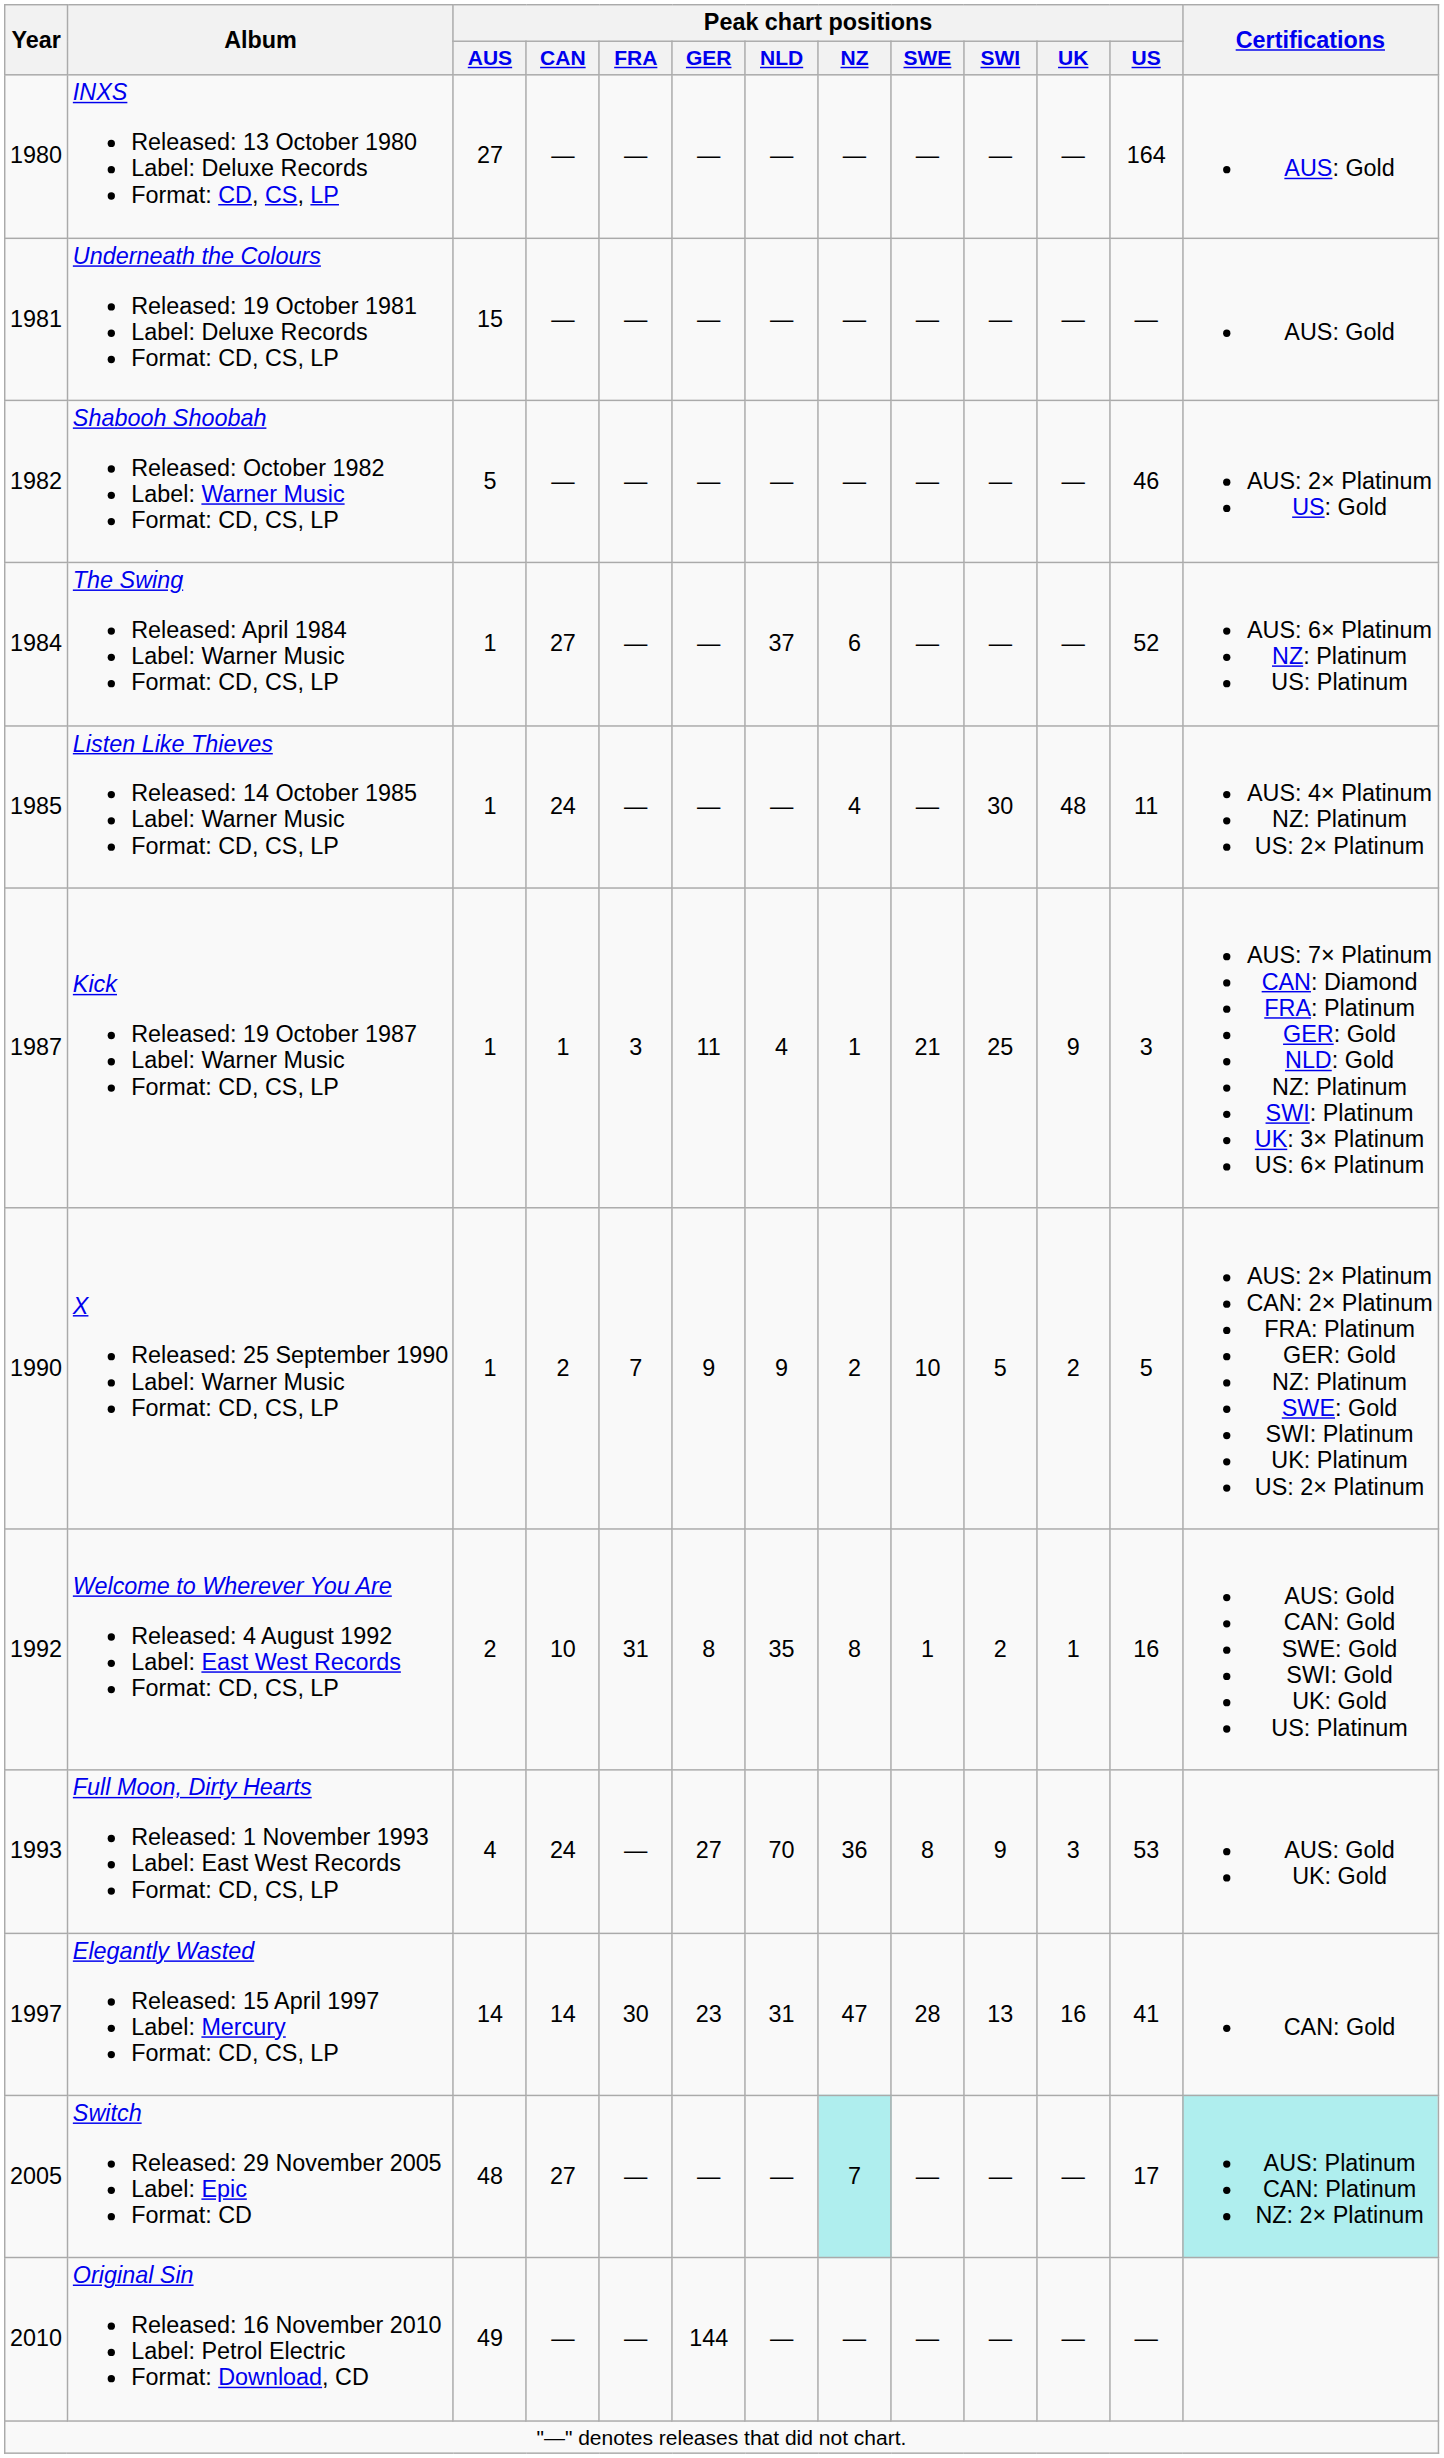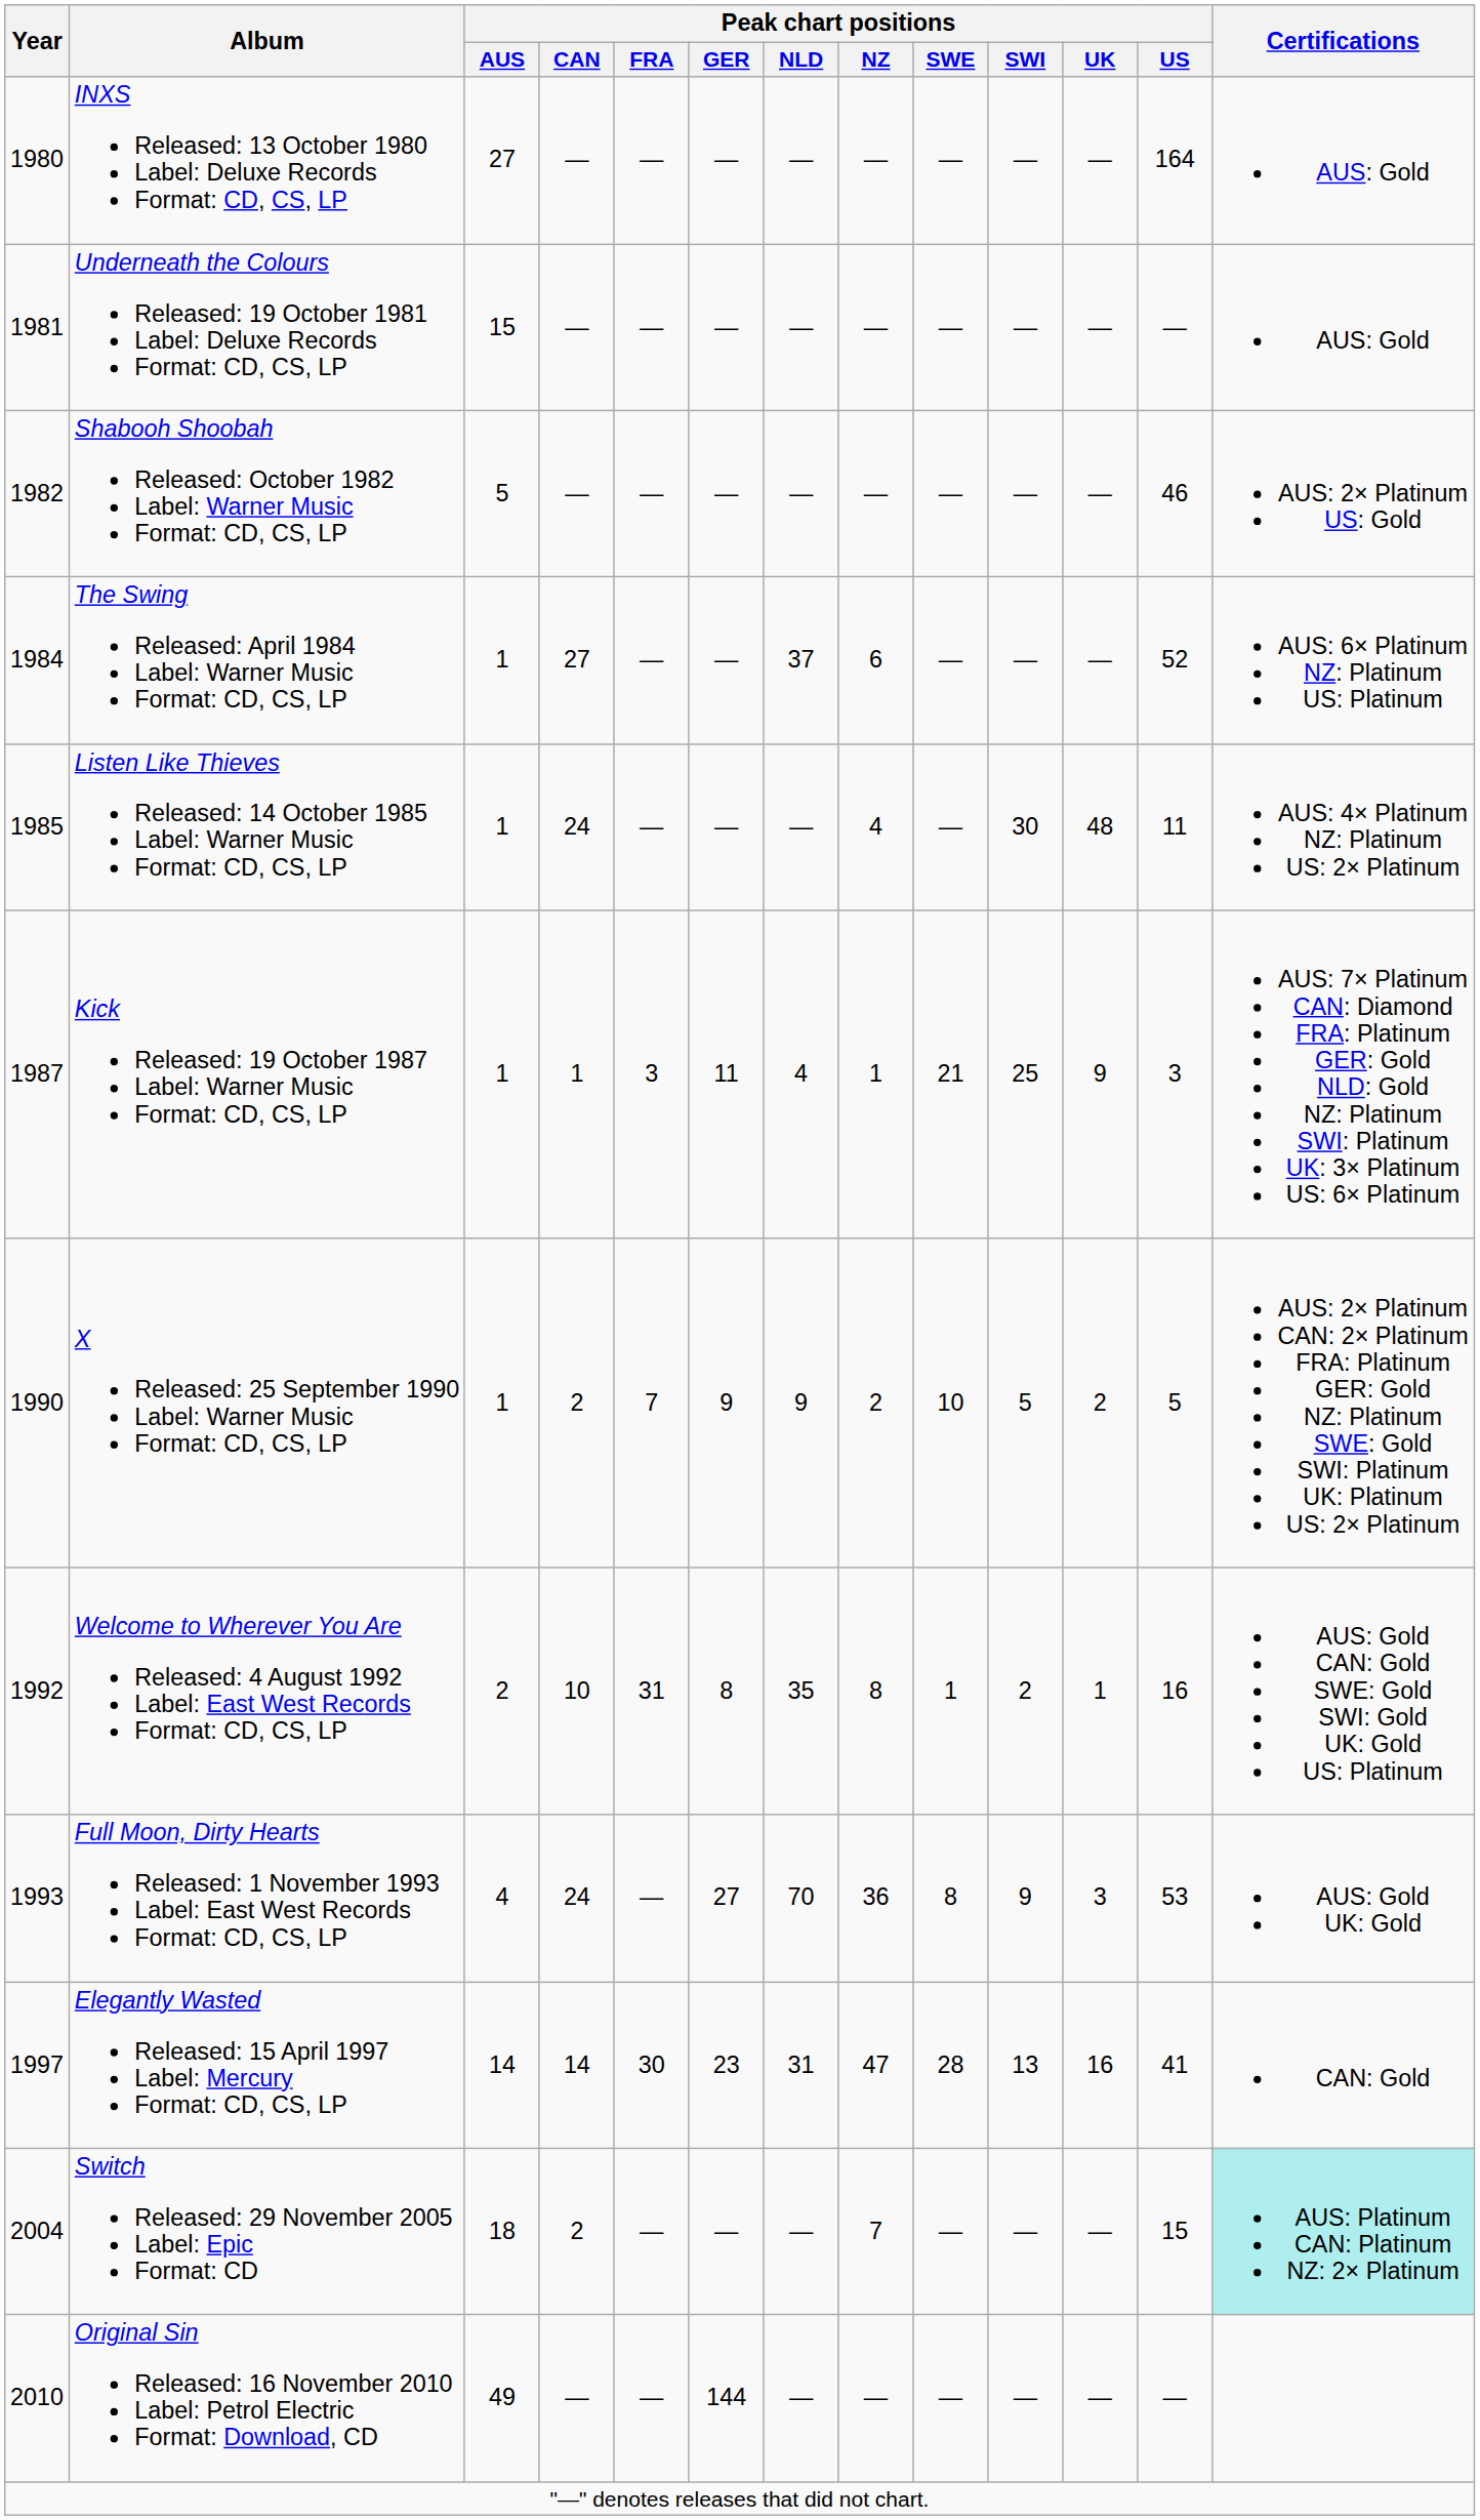Switch Released: 29 November 2005 Label: Epic Format: CD | Year: 2005 -> 2004
Switch Released: 29 November 2005 Label: Epic Format: CD | Peak chart positions / AUS: 48 -> 18
Switch Released: 29 November 2005 Label: Epic Format: CD | Peak chart positions / CAN: 27 -> 2
Switch Released: 29 November 2005 Label: Epic Format: CD | Peak chart positions / NZ: paleturquoise background -> no background
Switch Released: 29 November 2005 Label: Epic Format: CD | Peak chart positions / US: 17 -> 15
